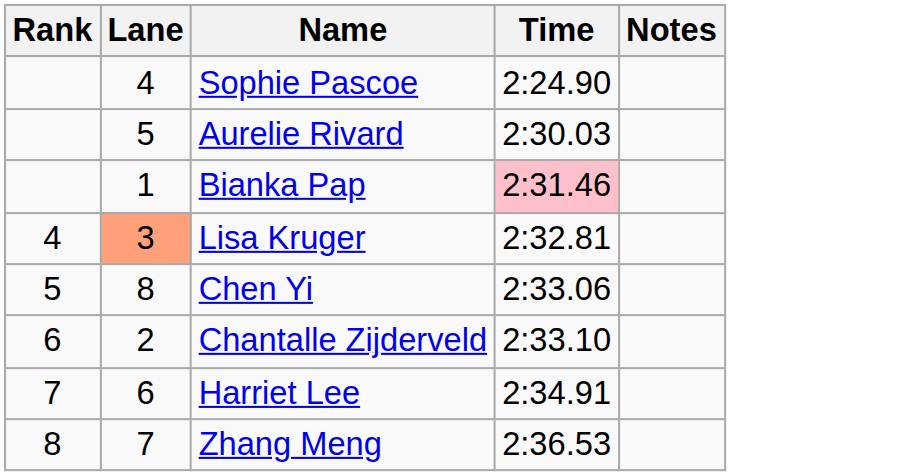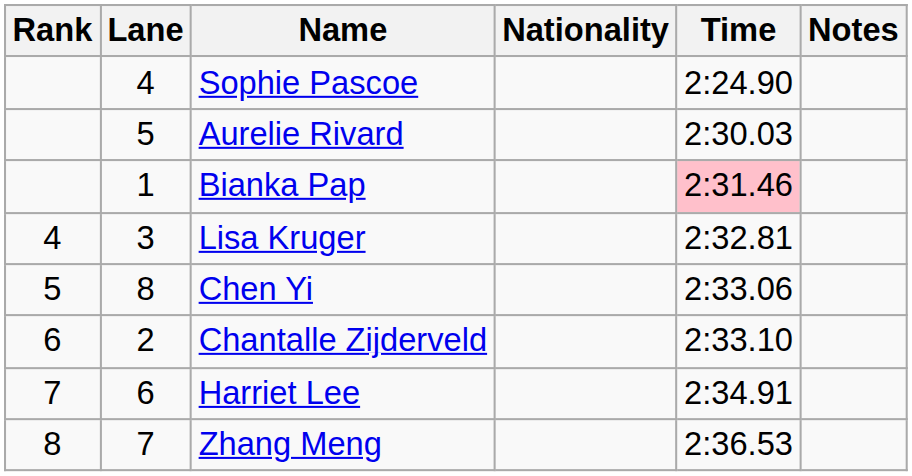+ column: Nationality
Lisa Kruger | Lane: lightsalmon background -> no background
